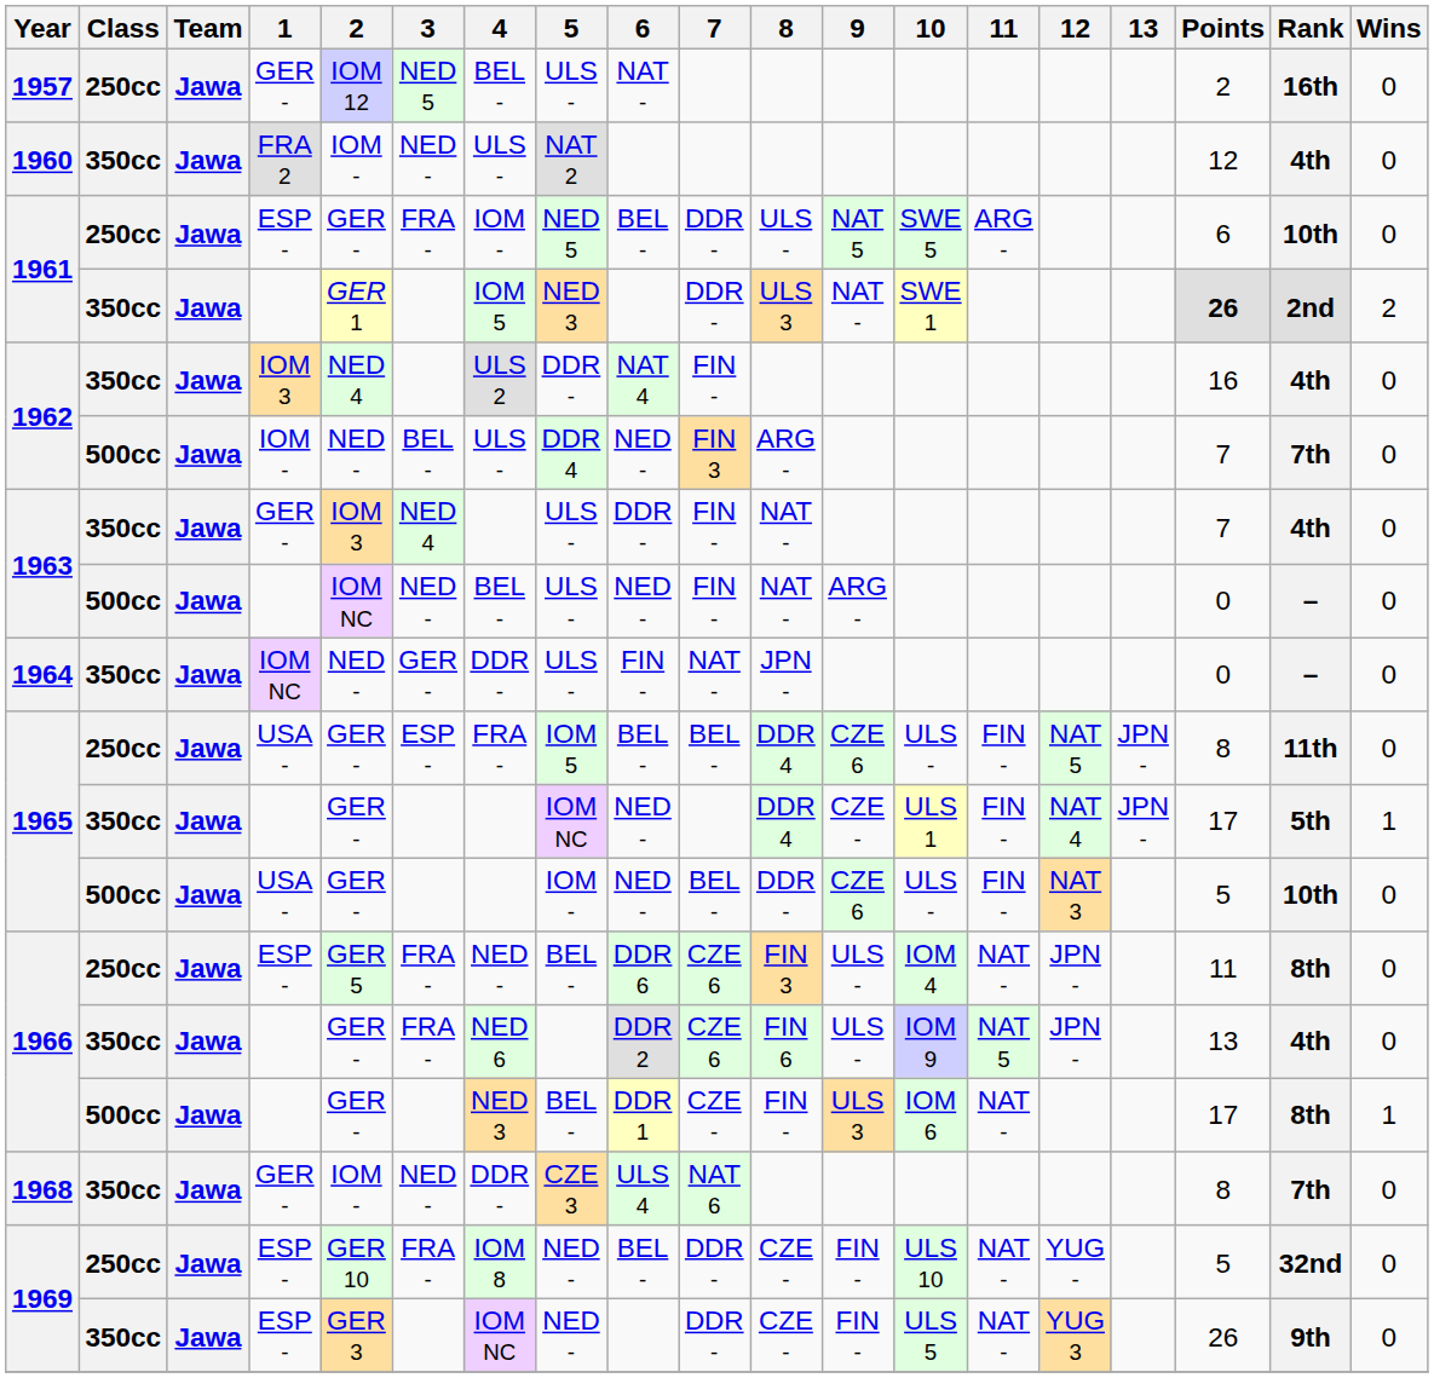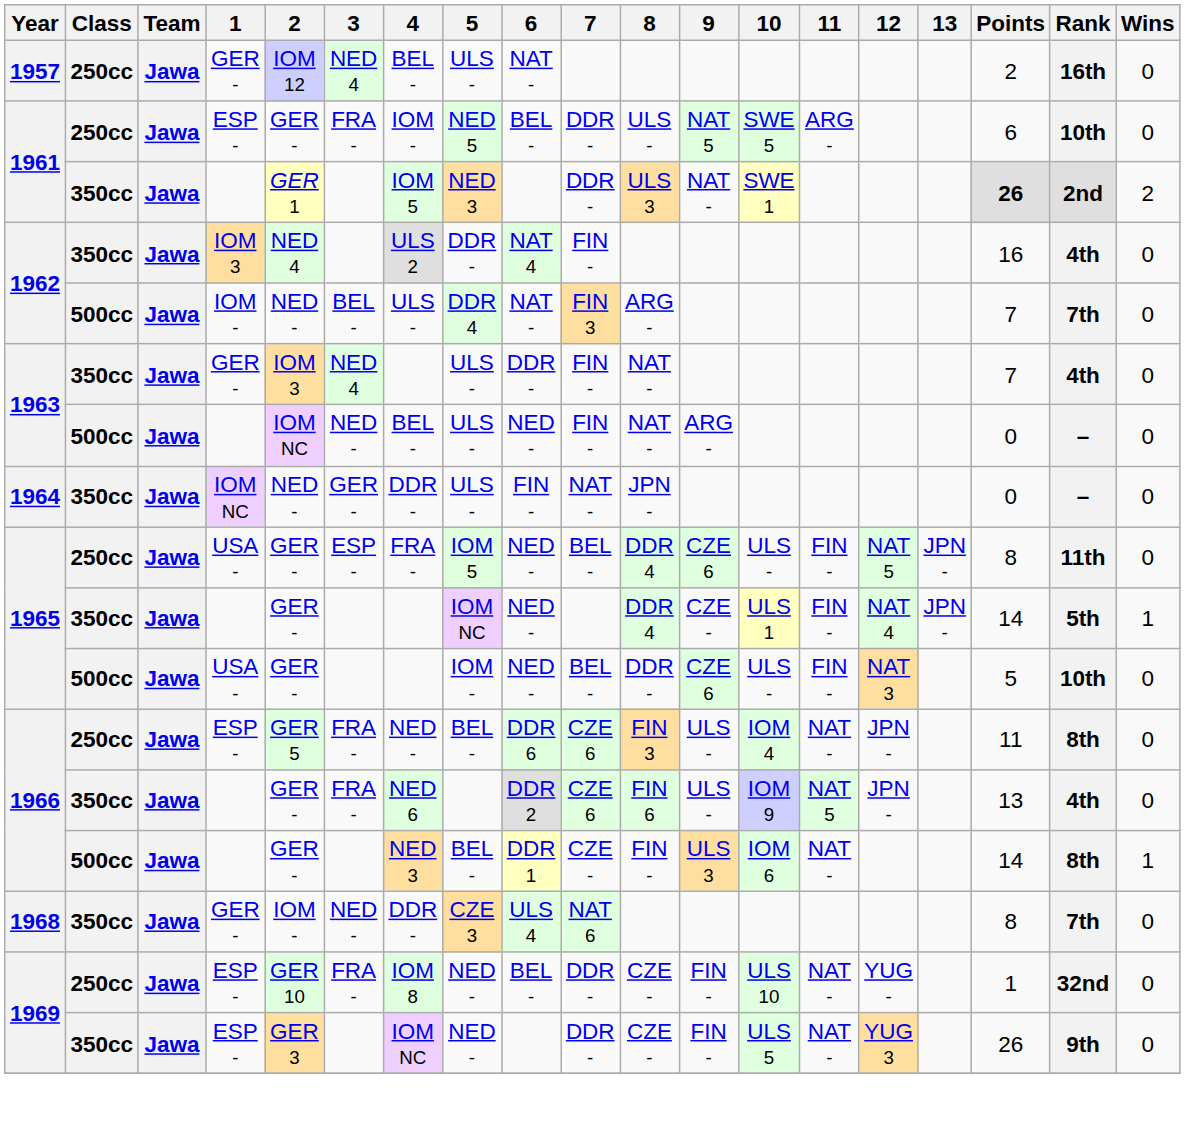1957 | 3: NED 5 -> NED 4
- row: 1960 | 350cc | Jawa | FRA 2 | IOM - | NED - | ULS - | NAT 2 | 12 | 4th | 0
1962 / 500cc | 6: NED - -> NAT -
1965 / 250cc | 6: BEL - -> NED -
1965 / 350cc | Points: 17 -> 14
1966 / 500cc | Points: 17 -> 14
1969 / 250cc | Points: 5 -> 1
